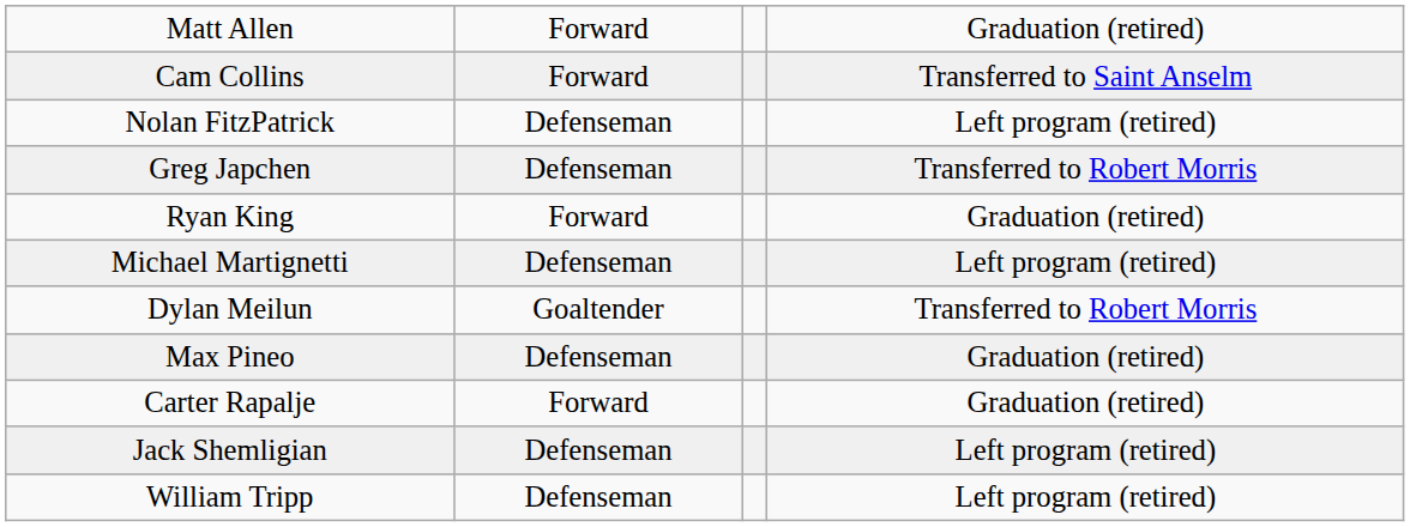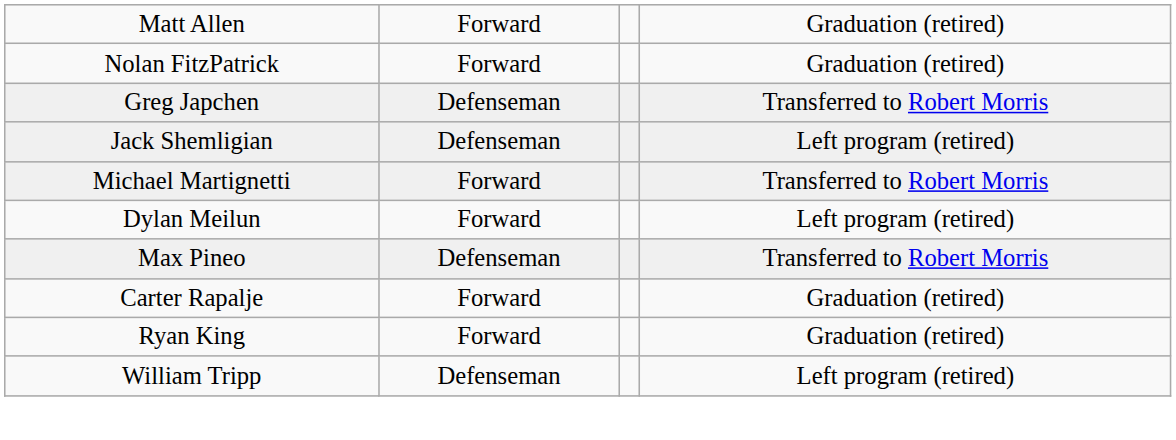- row: Cam Collins | Forward | Transferred to Saint Anselm
Nolan FitzPatrick | column 2: Defenseman -> Forward
Nolan FitzPatrick | column 4: Left program (retired) -> Graduation (retired)
rows swapped: Ryan King <-> Jack Shemligian
Michael Martignetti | column 2: Defenseman -> Forward
Michael Martignetti | column 4: Left program (retired) -> Transferred to Robert Morris
Dylan Meilun | column 2: Goaltender -> Forward
Dylan Meilun | column 4: Transferred to Robert Morris -> Left program (retired)
Max Pineo | column 4: Graduation (retired) -> Transferred to Robert Morris
